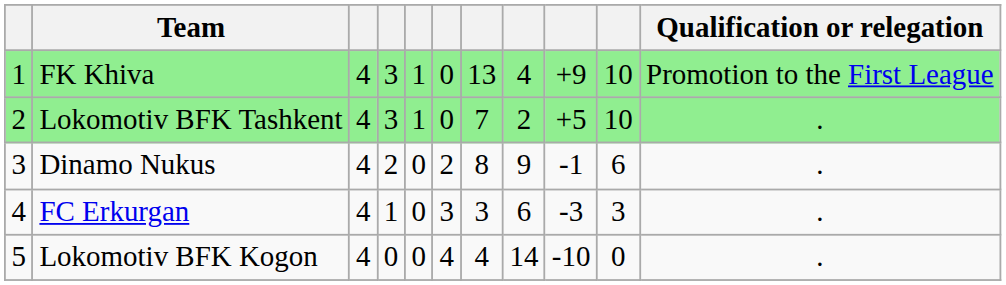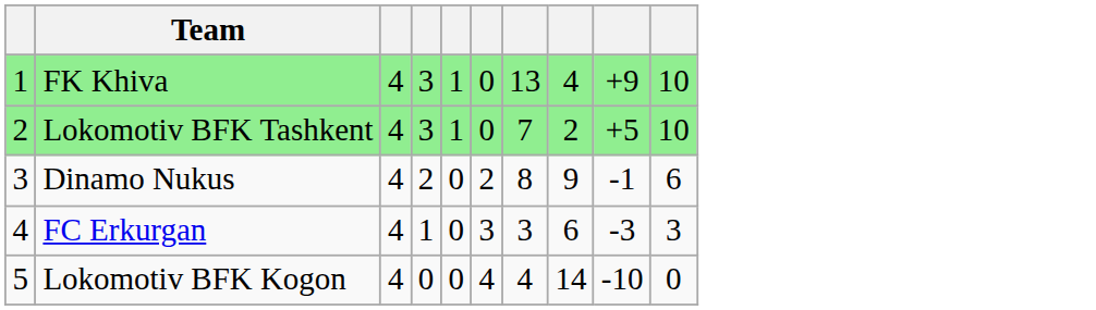- column: Qualification or relegation | Promotion to the First League | . | . | . | .
